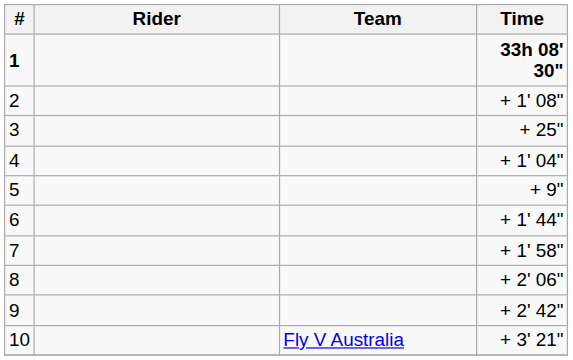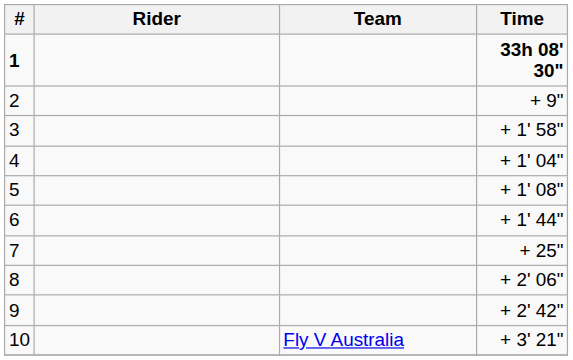2 | Time: + 1' 08" -> + 9"
3 | Time: + 25" -> + 1' 58"
5 | Time: + 9" -> + 1' 08"
7 | Time: + 1' 58" -> + 25"
